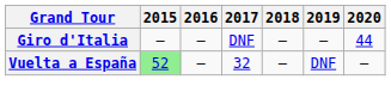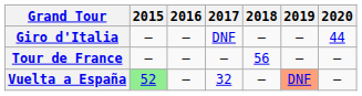+ row: Tour de France | — | — | — | 56 | — | —
Vuelta a España | 2019: no background -> lightsalmon background
